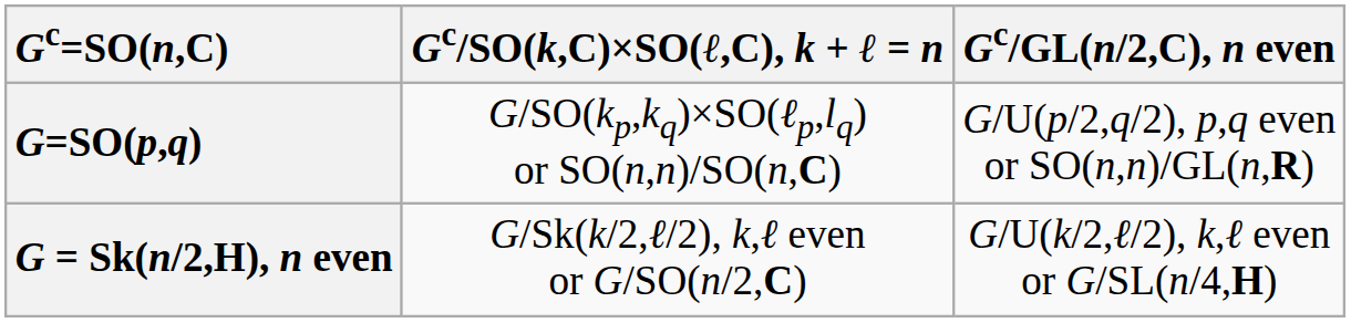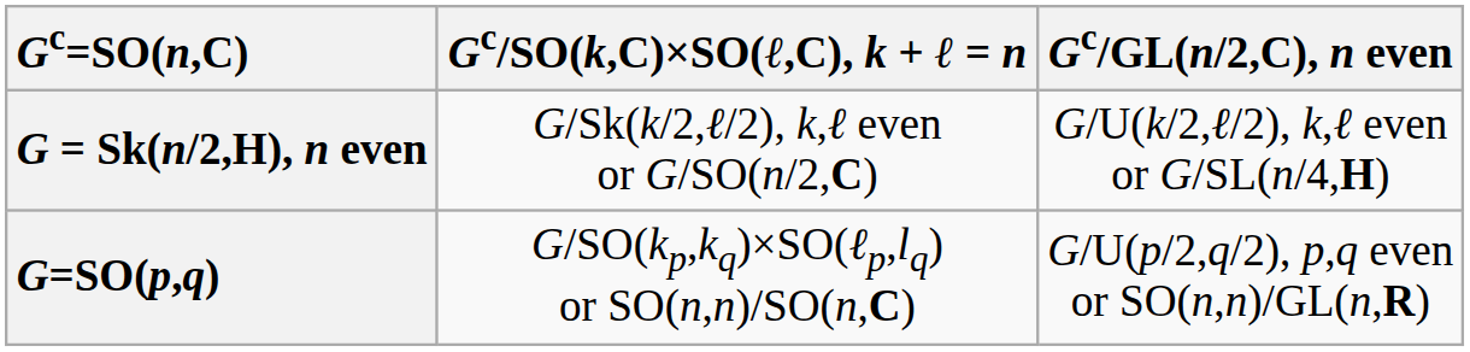rows swapped: G=SO(p,q) <-> G = Sk(n/2,H), n even
